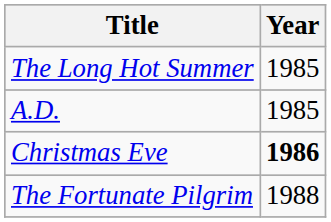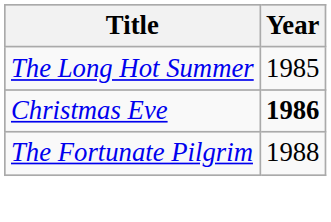- row: A.D. | 1985
